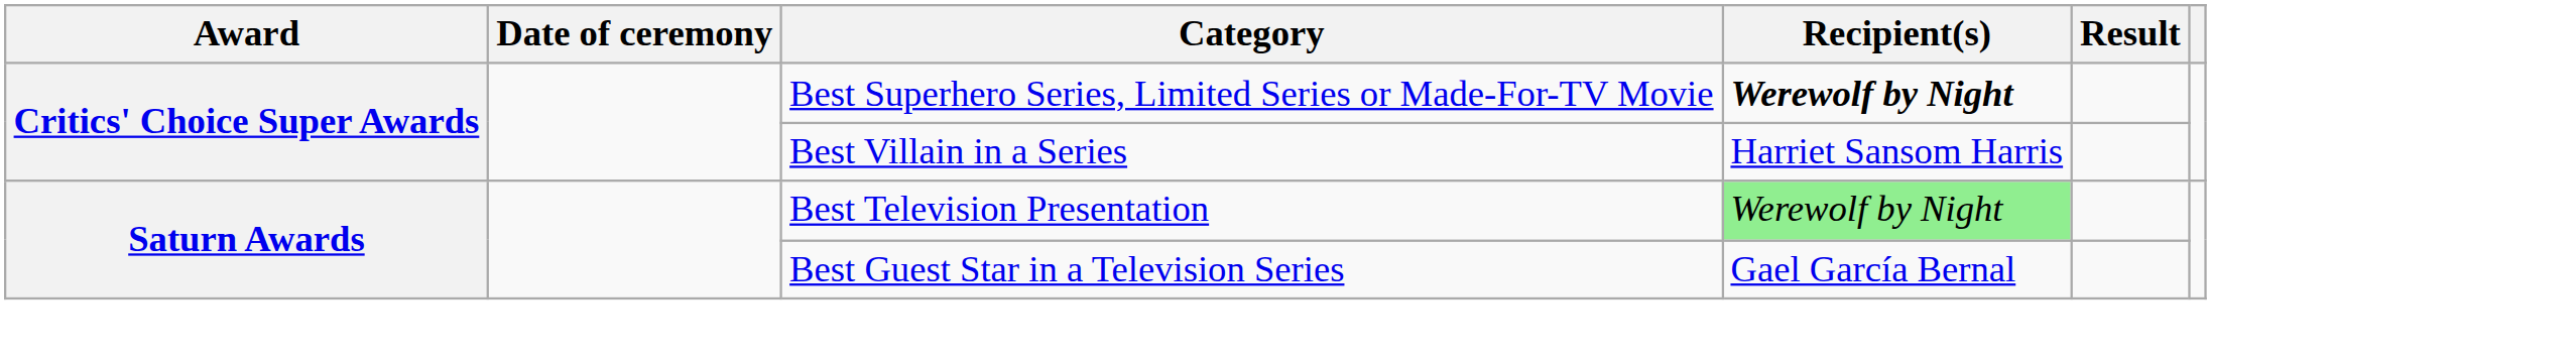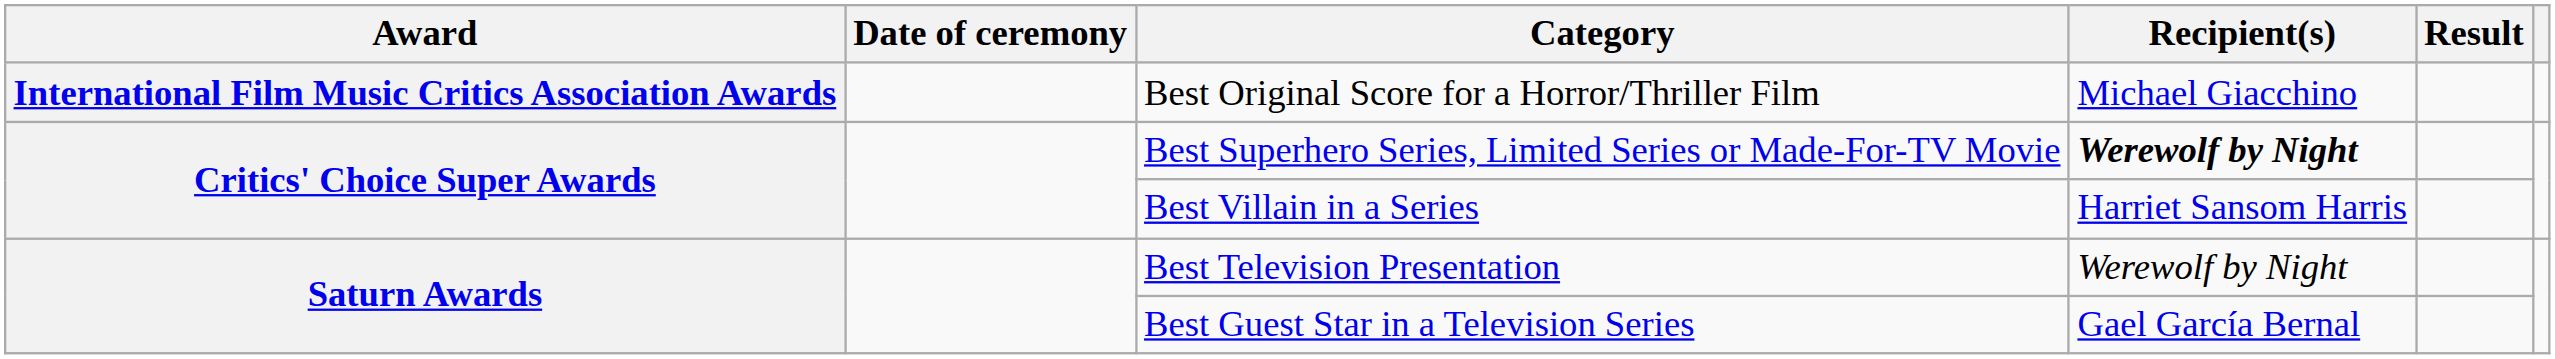+ row: International Film Music Critics Association Awards | Best Original Score for a Horror/Thriller Film | Michael Giacchino
Best Television Presentation | Recipient(s): lightgreen background -> no background
